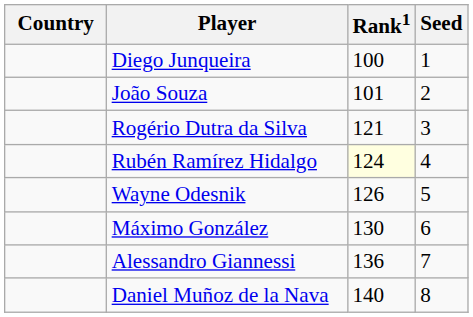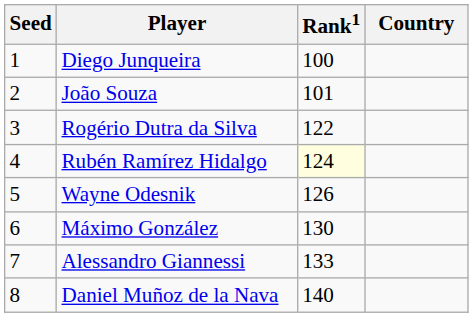columns swapped: Country <-> Seed
Rogério Dutra da Silva | Rank1: 121 -> 122
Alessandro Giannessi | Rank1: 136 -> 133
